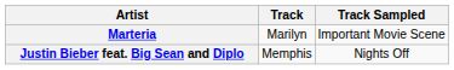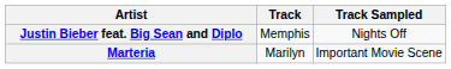rows swapped: Justin Bieber feat. Big Sean and Diplo <-> Marteria
